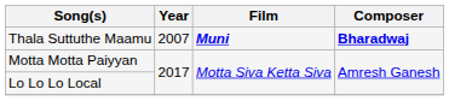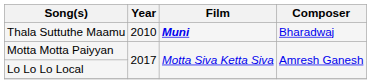Thala Suttuthe Maamu | Year: 2007 -> 2010
Thala Suttuthe Maamu | Composer: bold -> normal
